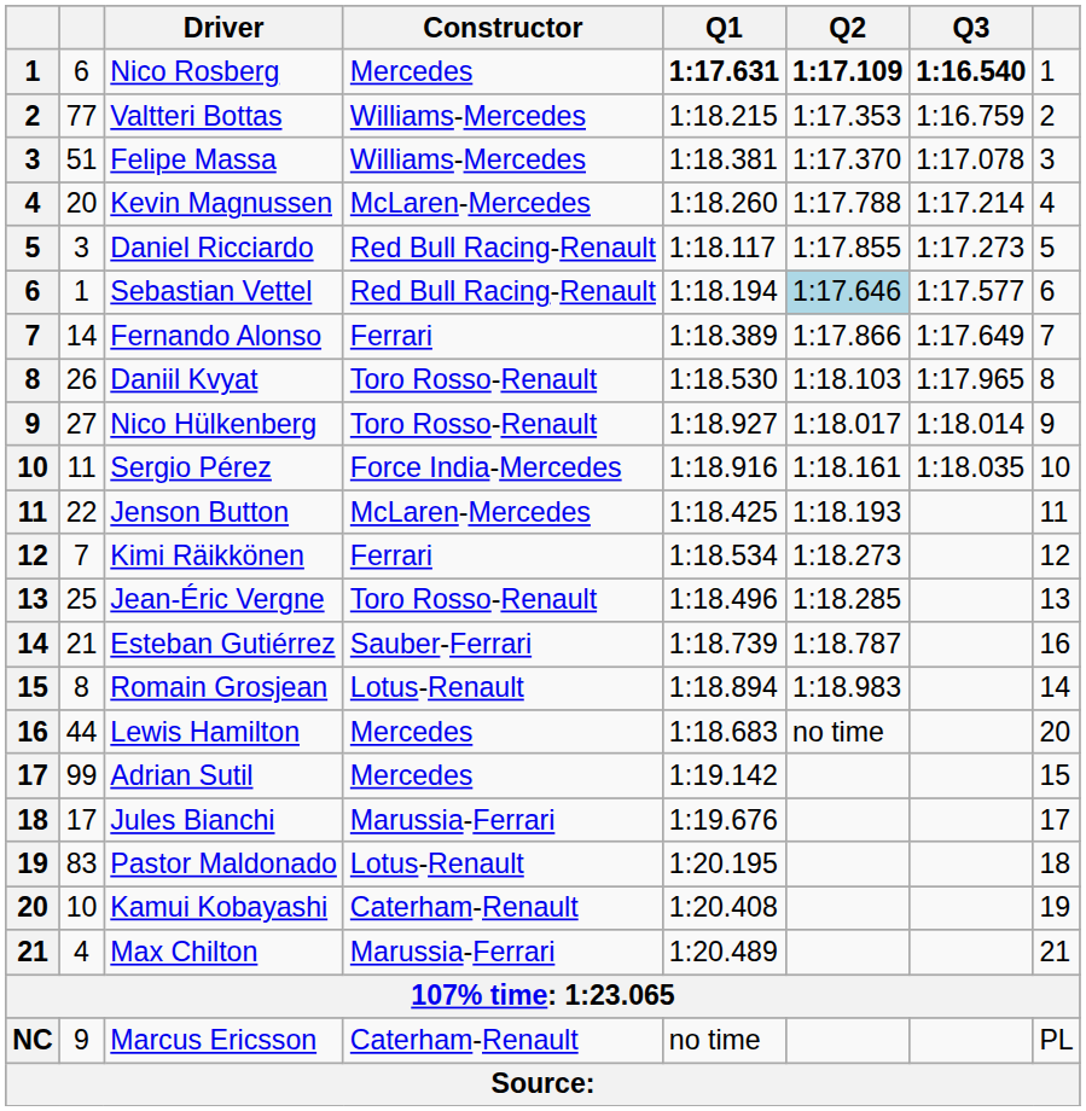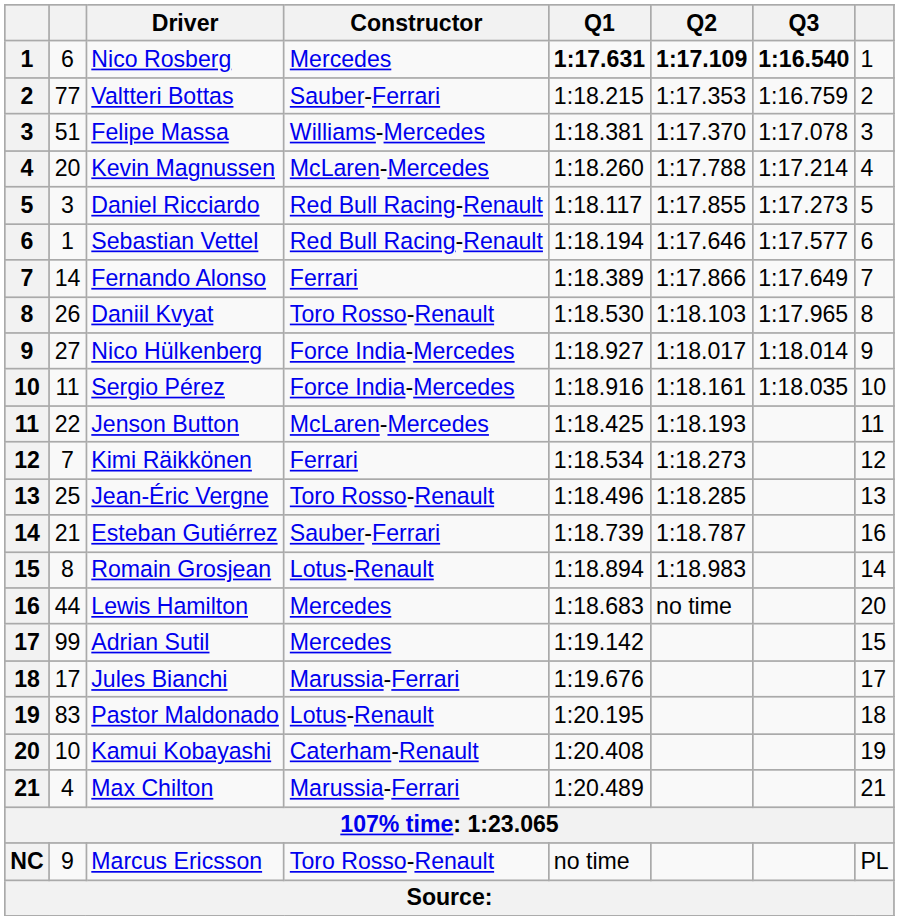Valtteri Bottas | Constructor: Williams-Mercedes -> Sauber-Ferrari
Sebastian Vettel | Q2: lightblue background -> no background
Nico Hülkenberg | Constructor: Toro Rosso-Renault -> Force India-Mercedes
Marcus Ericsson | Constructor: Caterham-Renault -> Toro Rosso-Renault
